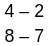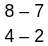rows swapped: 4 – 2 <-> 8 – 7
